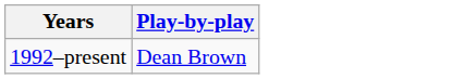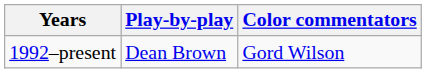+ column: Color commentators | Gord Wilson
